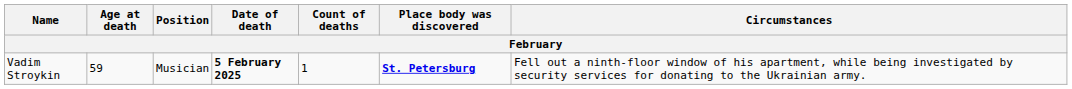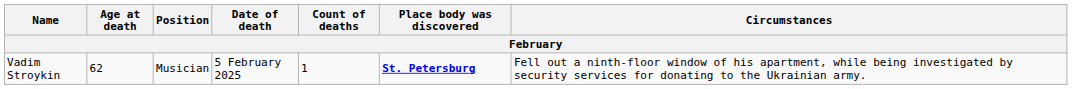Vadim Stroykin | Age at death: 59 -> 62
Vadim Stroykin | Date of death: bold -> normal
